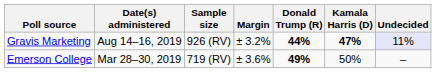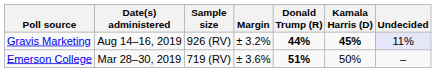Gravis Marketing | Kamala Harris (D): 47% -> 45%
Emerson College | Donald Trump (R): 49% -> 51%
